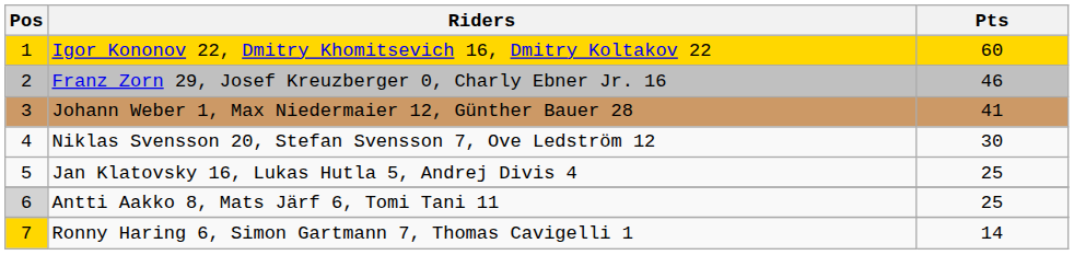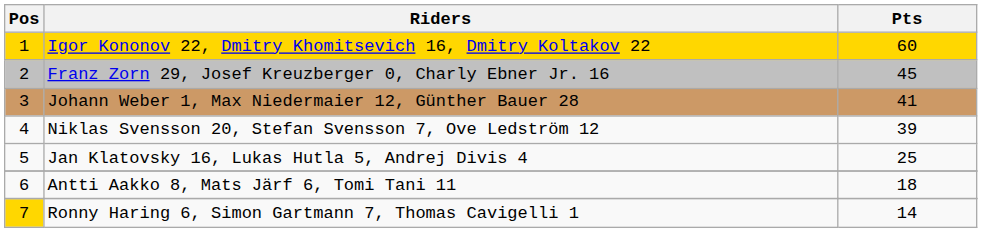Franz Zorn 29, Josef Kreuzberger 0, Charly Ebner Jr. 16 | Pts: 46 -> 45
Niklas Svensson 20, Stefan Svensson 7, Ove Ledström 12 | Pts: 30 -> 39
Antti Aakko 8, Mats Järf 6, Tomi Tani 11 | Pos: lightgrey background -> no background
Antti Aakko 8, Mats Järf 6, Tomi Tani 11 | Pts: 25 -> 18
